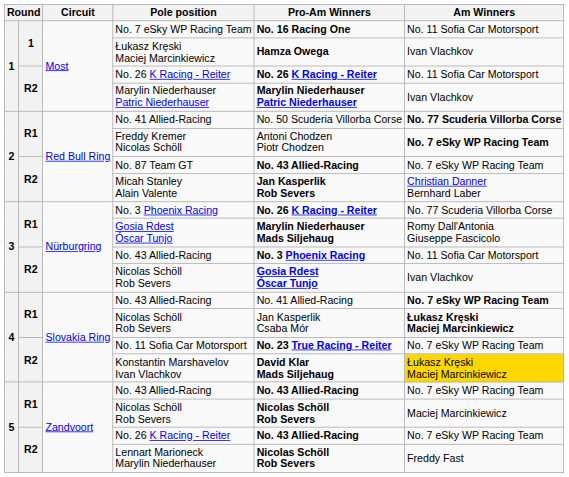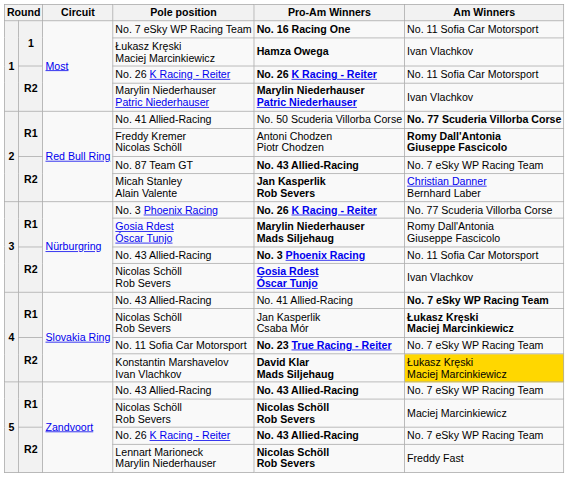Freddy Kremer Nicolas Schöll | Am Winners: No. 7 eSky WP Racing Team -> Romy Dall'Antonia Giuseppe Fascicolo
